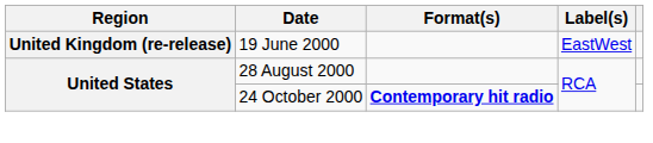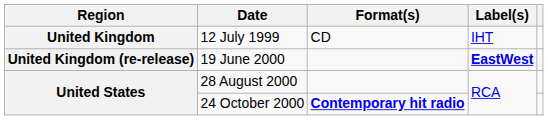+ row: United Kingdom | 12 July 1999 | CD | IHT
19 June 2000 | Label(s): normal -> bold
